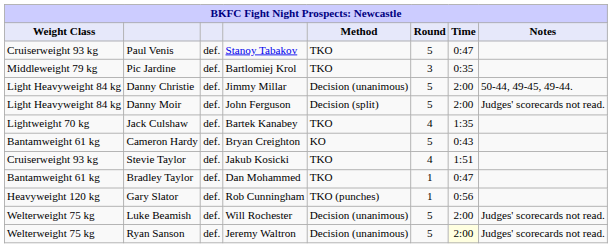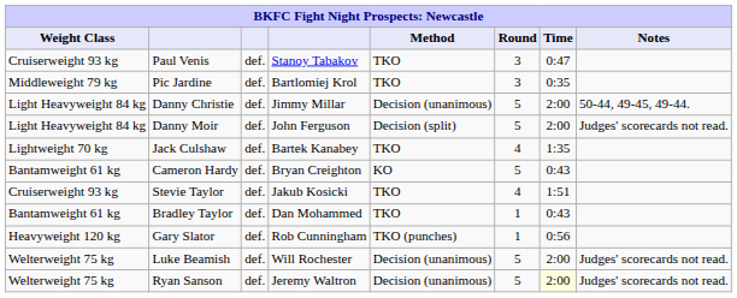Paul Venis | Round: 5 -> 3
Bradley Taylor | Time: 0:47 -> 0:43
